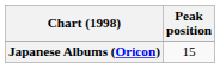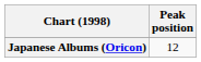Japanese Albums (Oricon) | Peak position: 15 -> 12
